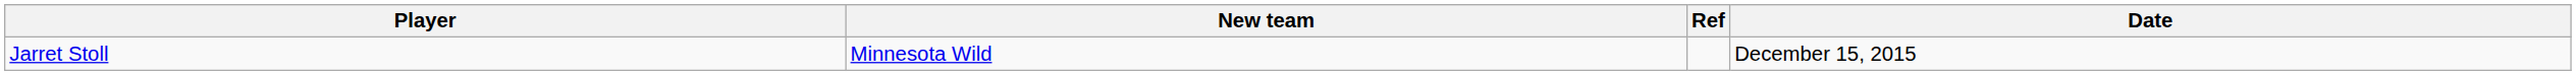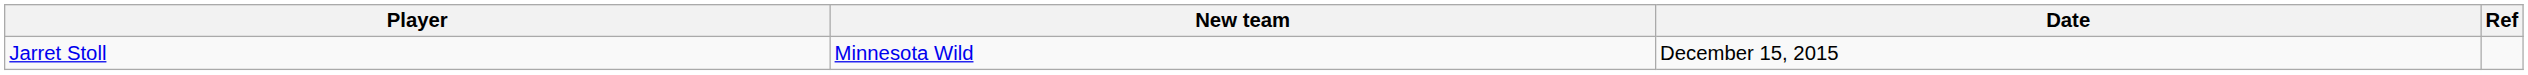columns swapped: Date <-> Ref
